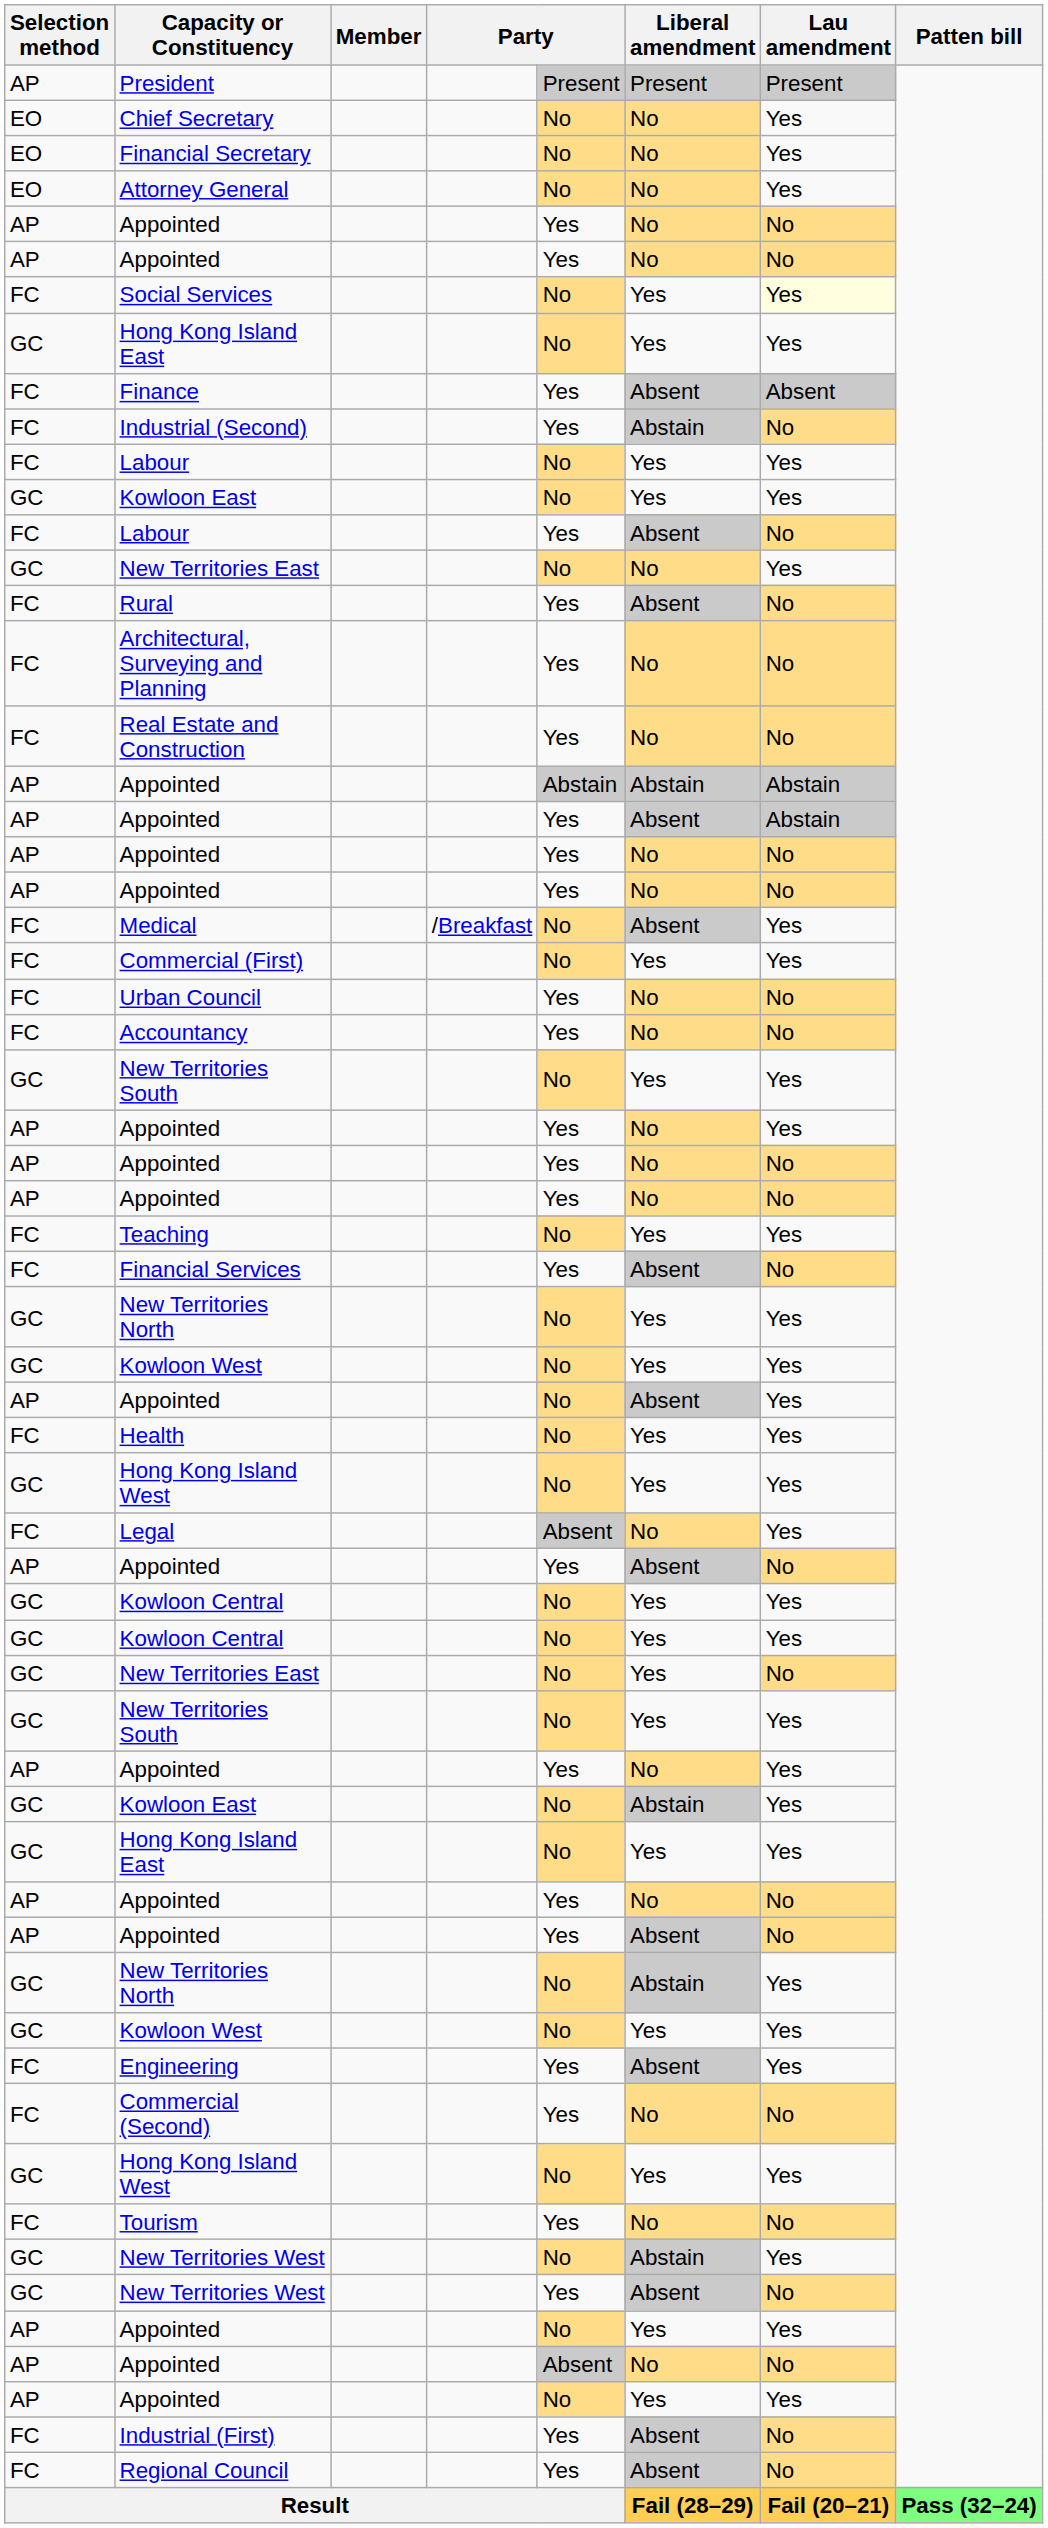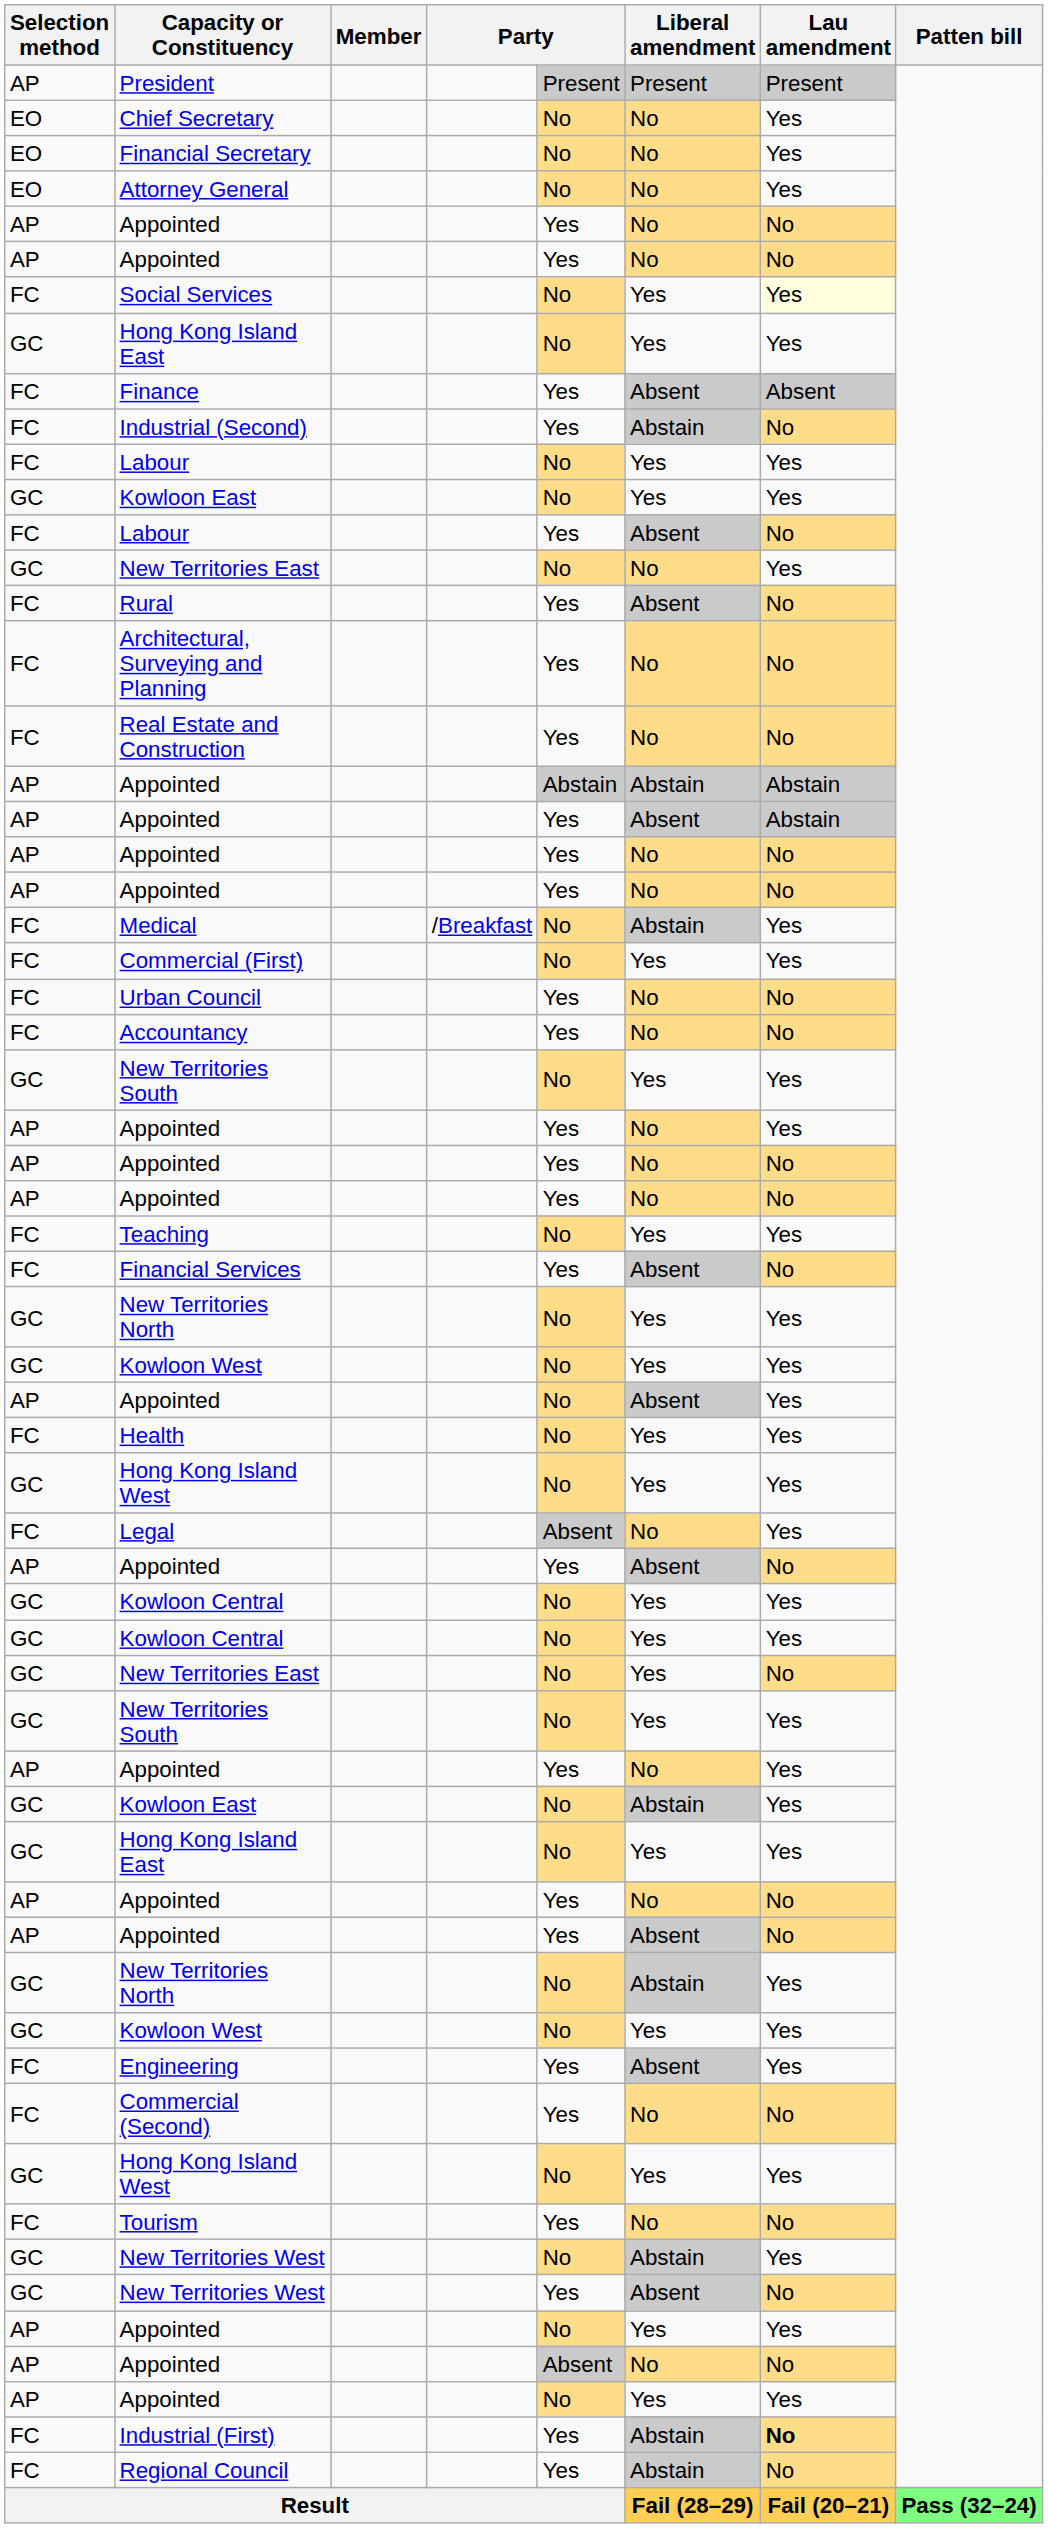Medical | Liberal amendment: Absent -> Abstain
Industrial (First) | Liberal amendment: Absent -> Abstain
Industrial (First) | Lau amendment: normal -> bold
Regional Council | Liberal amendment: Absent -> Abstain
